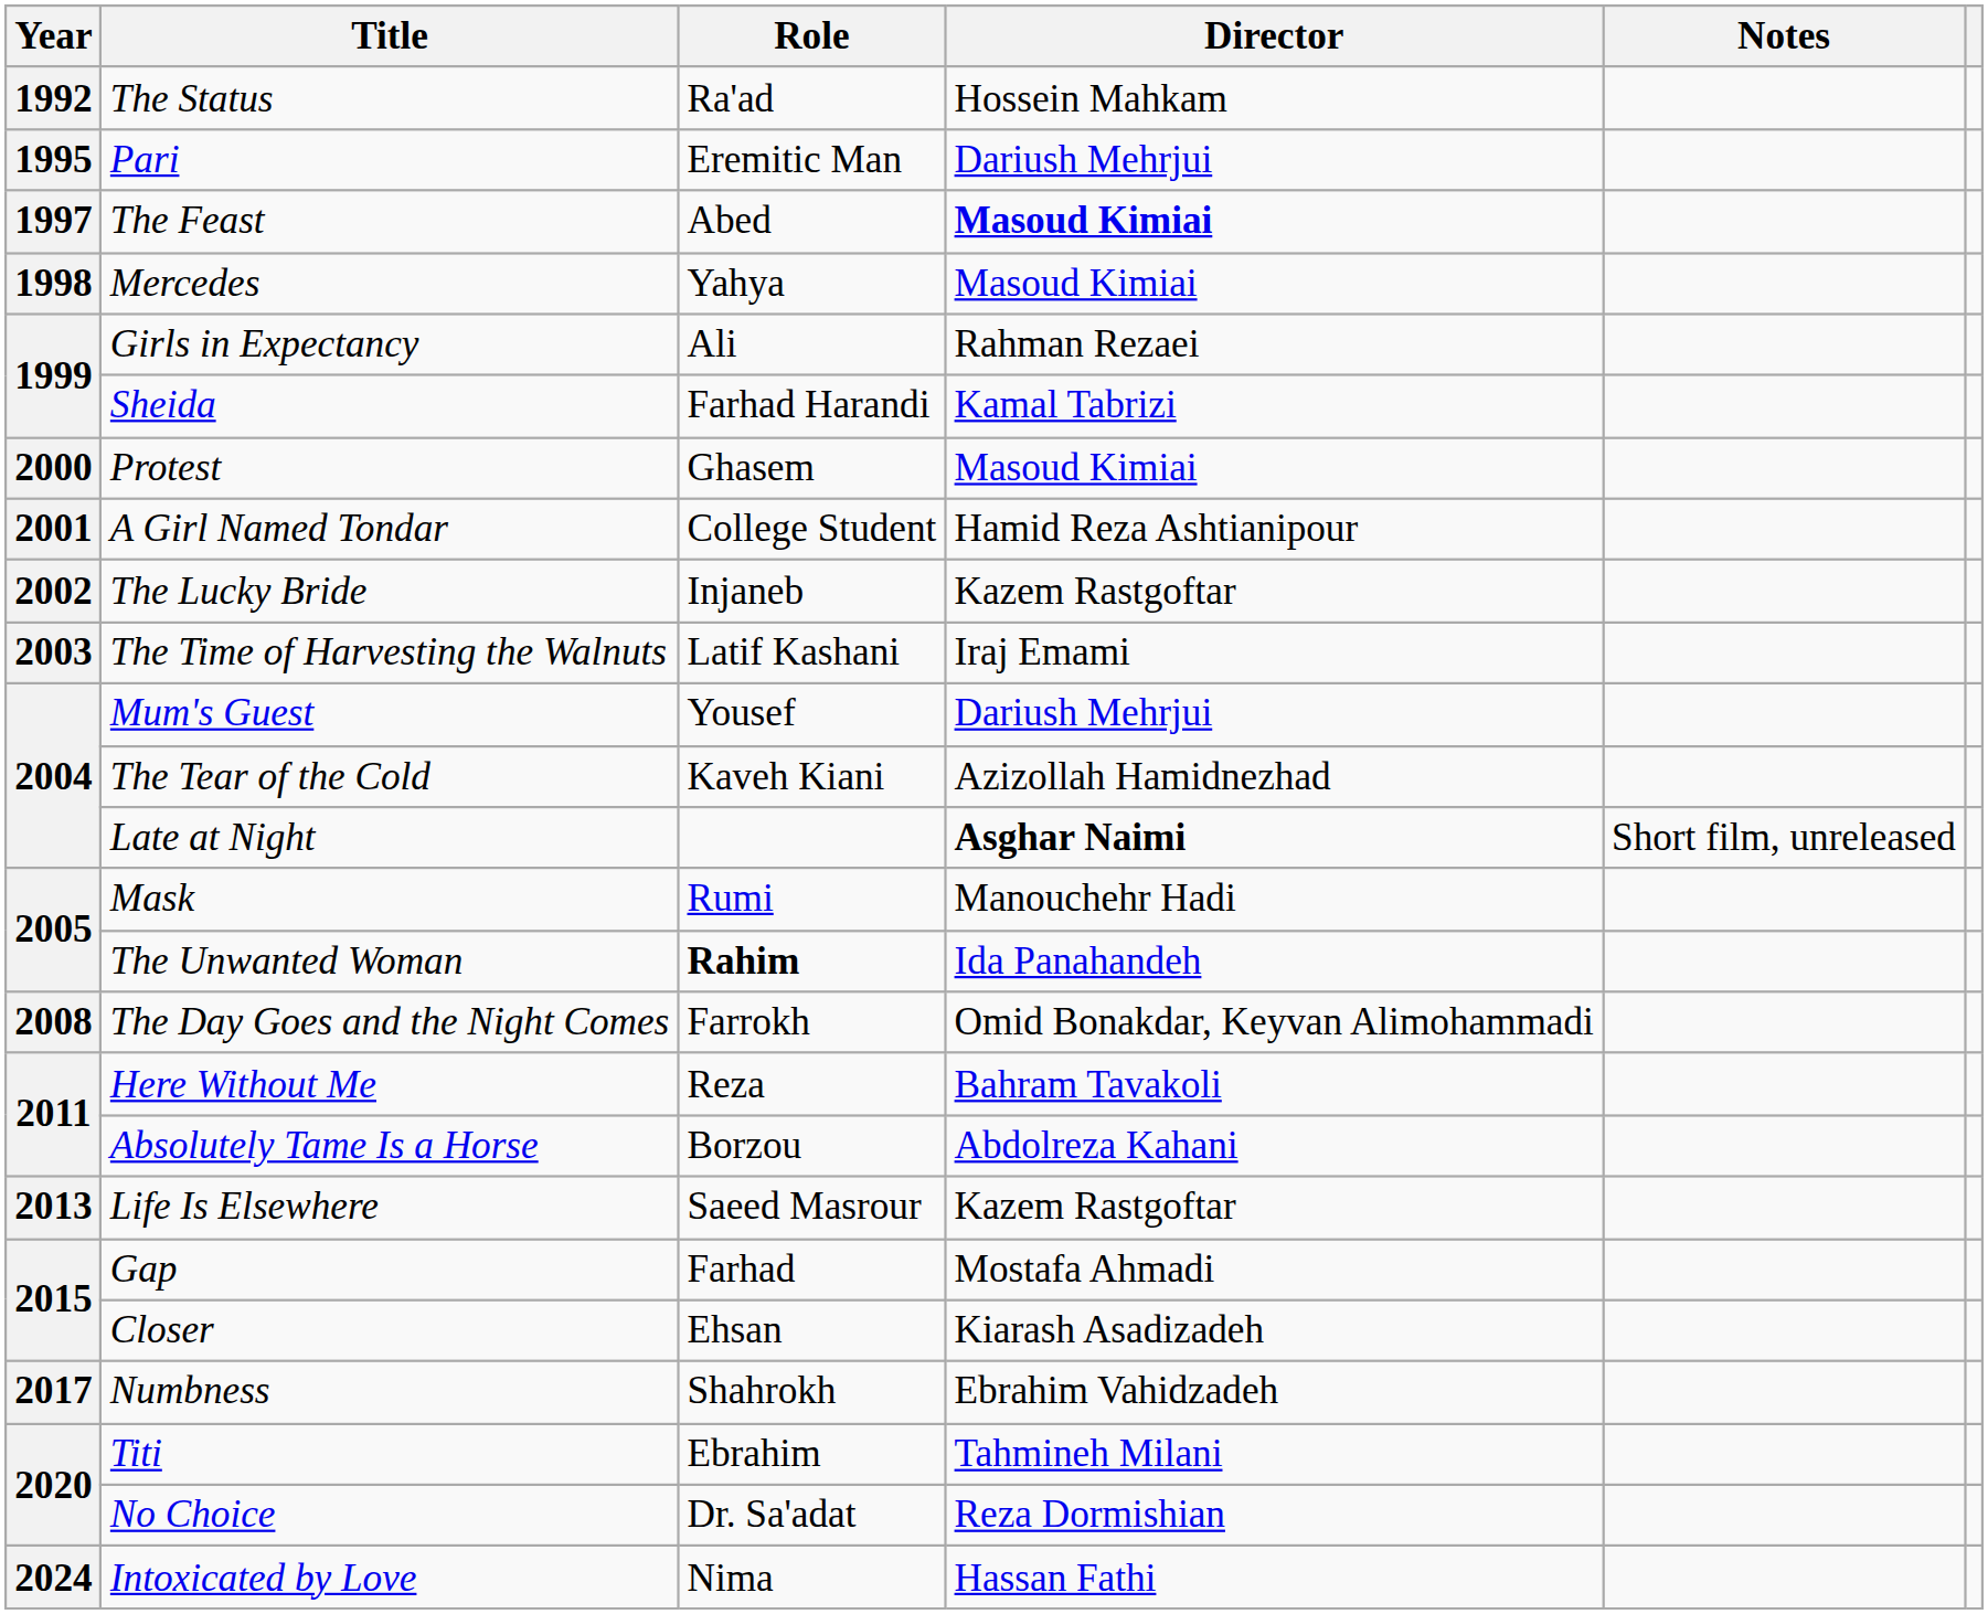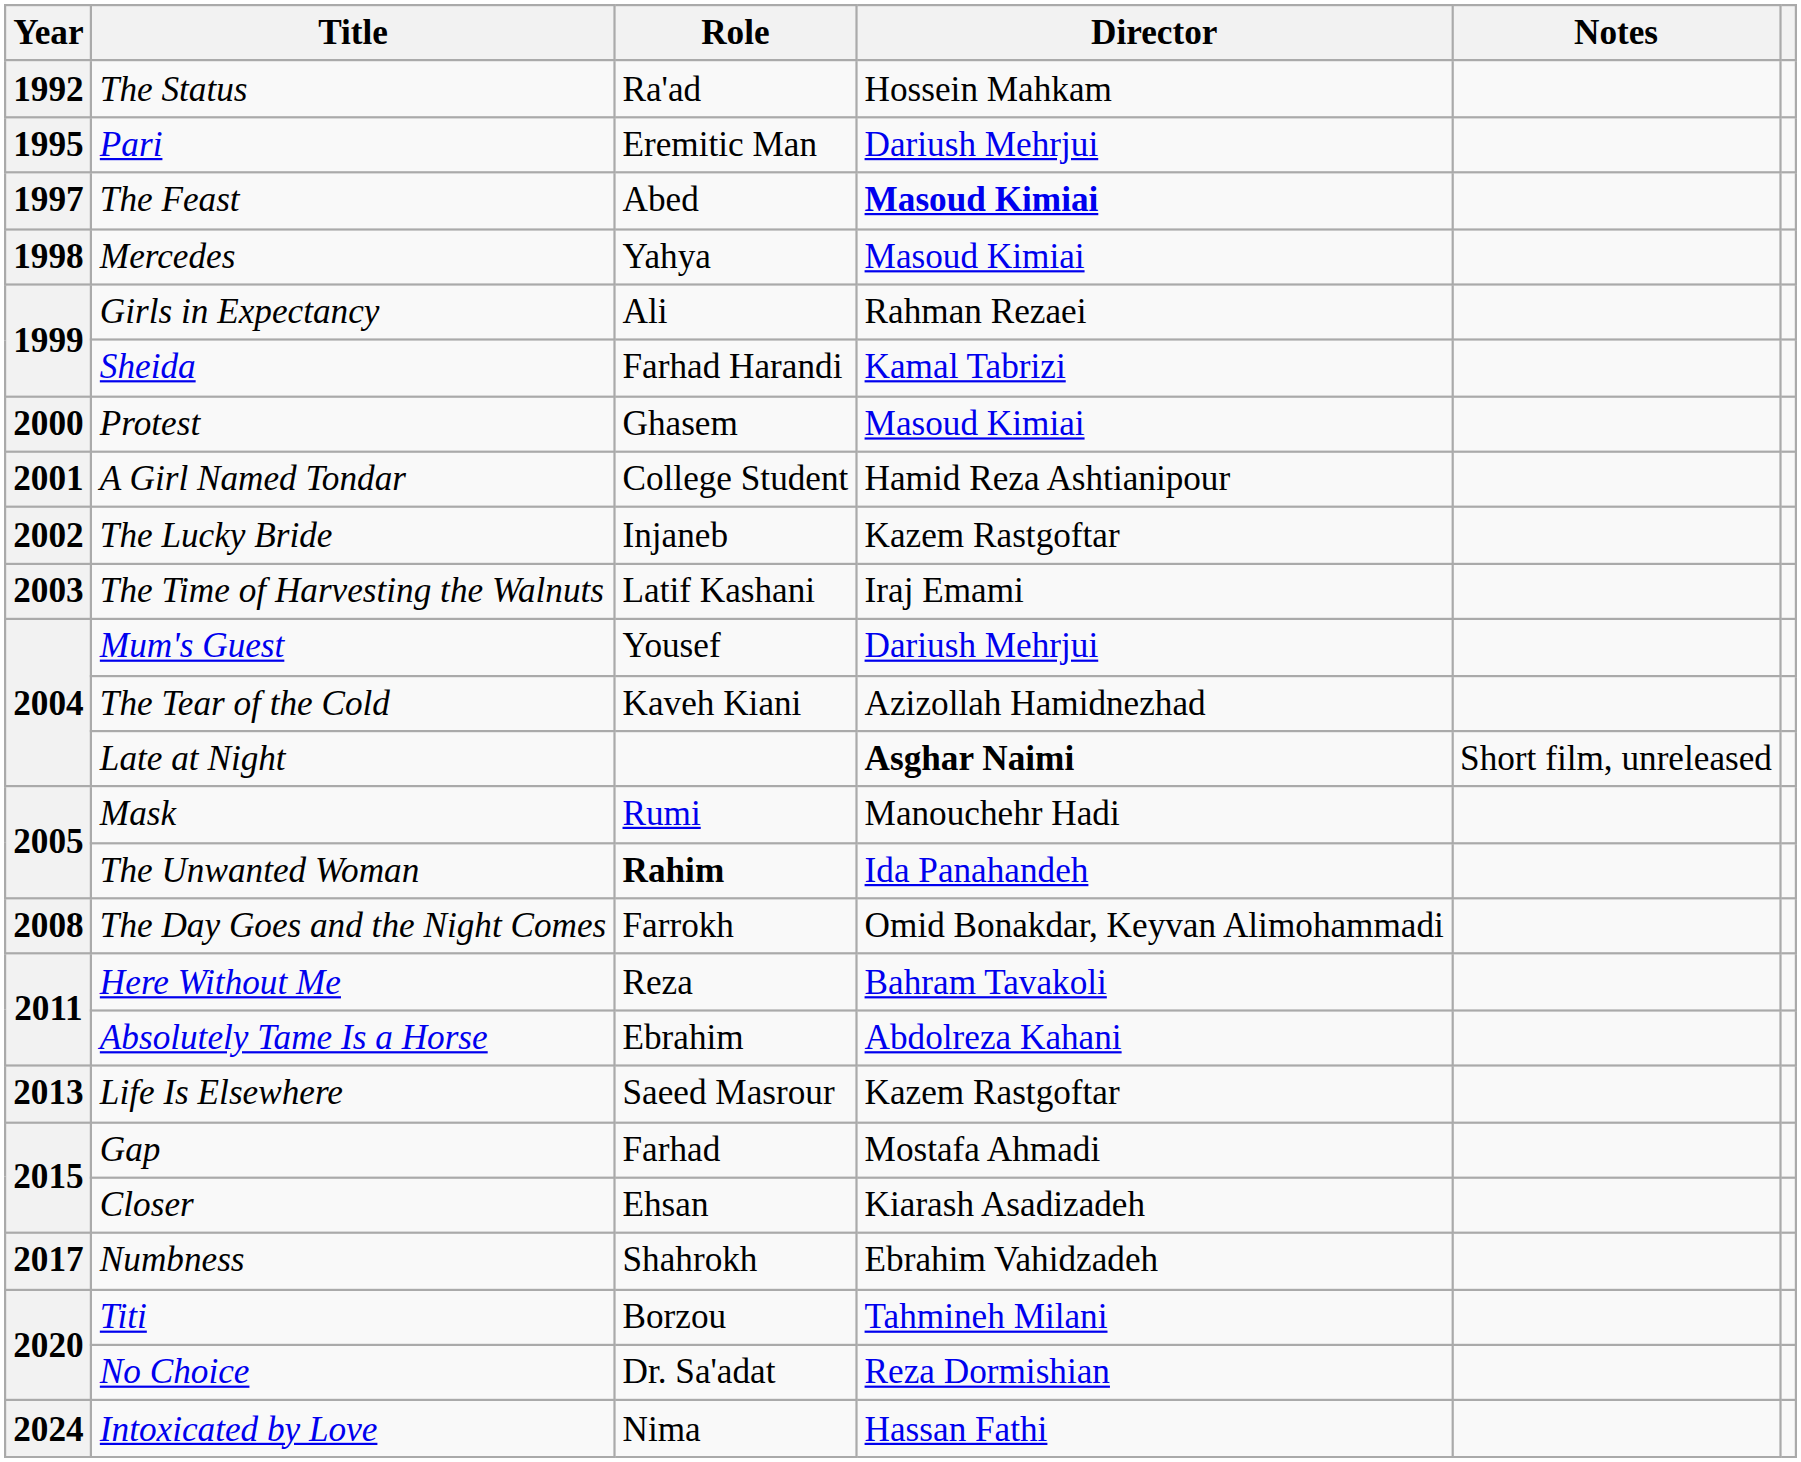Absolutely Tame Is a Horse | Role: Borzou -> Ebrahim
Titi | Role: Ebrahim -> Borzou
